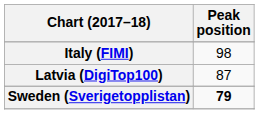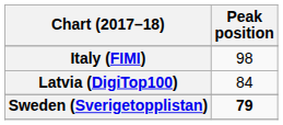Latvia (DigiTop100) | Peak position: 87 -> 84
